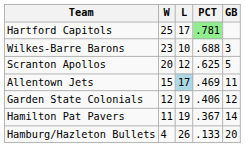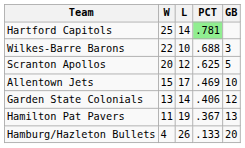Hartford Capitols | L: 17 -> 14
Wilkes-Barre Barons | W: 23 -> 22
Allentown Jets | L: lightblue background -> no background
Allentown Jets | GB: 11 -> 10
Garden State Colonials | W: 12 -> 13
Garden State Colonials | L: 19 -> 14
Hamilton Pat Pavers | GB: 14 -> 13
